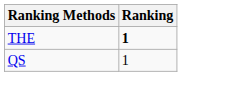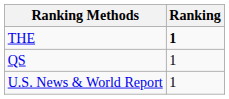+ row: U.S. News & World Report | 1
